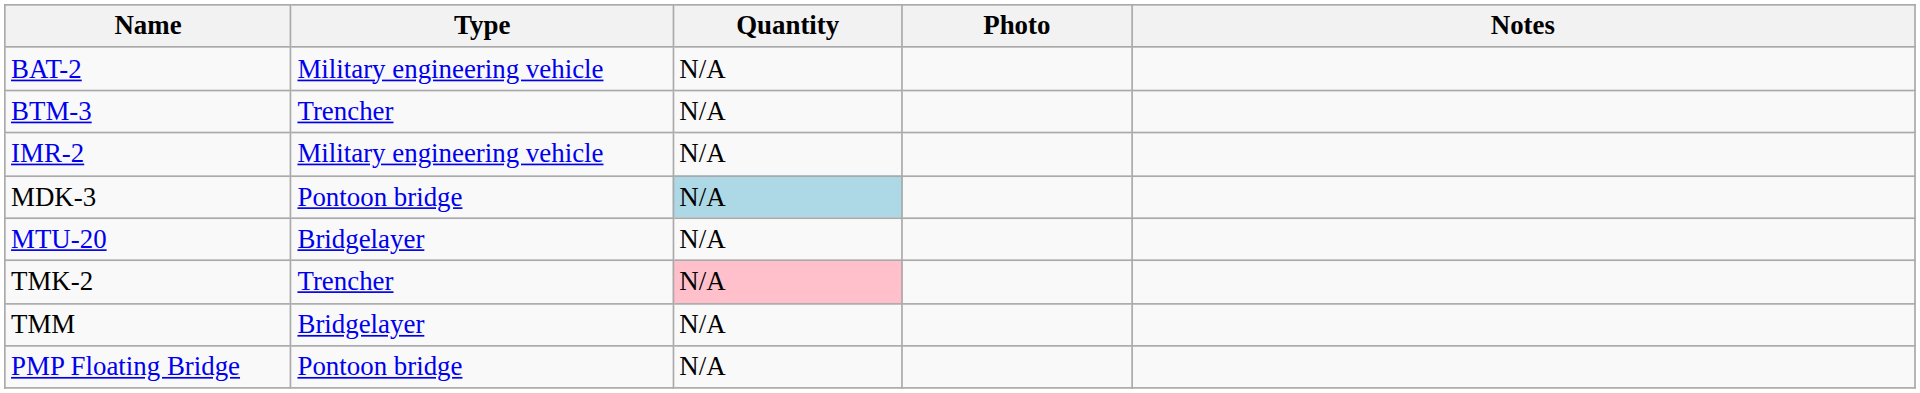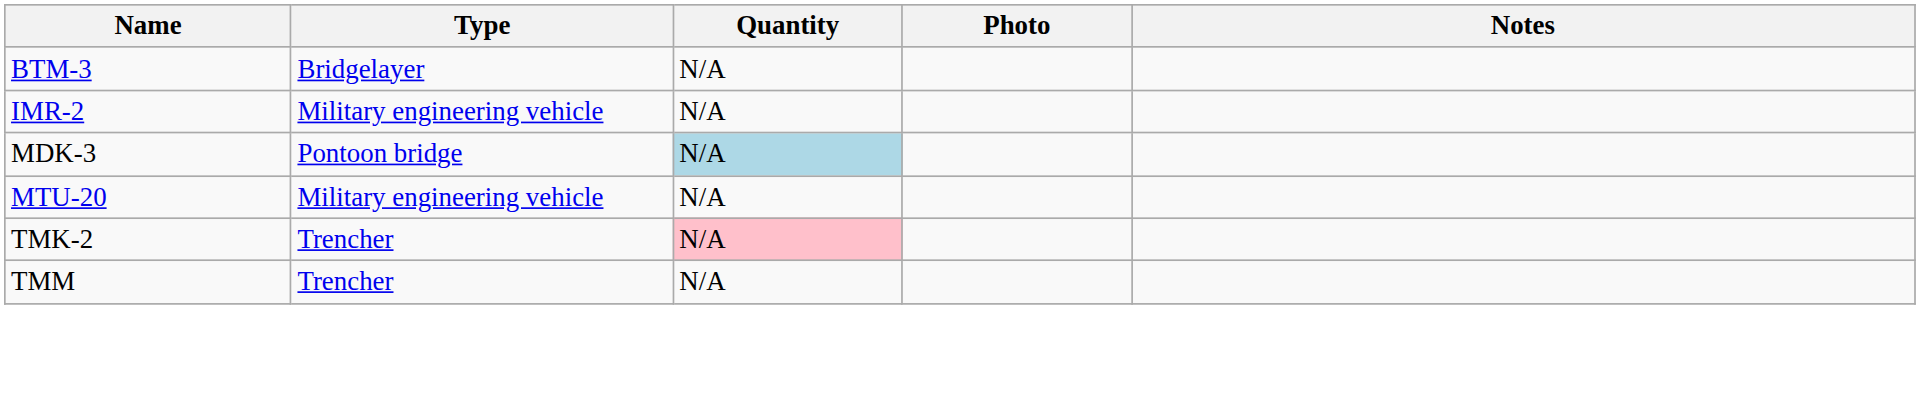- row: BAT-2 | Military engineering vehicle | N/A
BTM-3 | Type: Trencher -> Bridgelayer
MTU-20 | Type: Bridgelayer -> Military engineering vehicle
TMM | Type: Bridgelayer -> Trencher
- row: PMP Floating Bridge | Pontoon bridge | N/A
